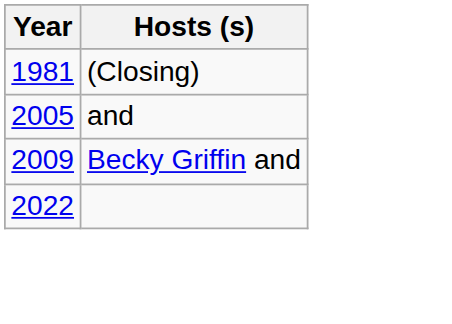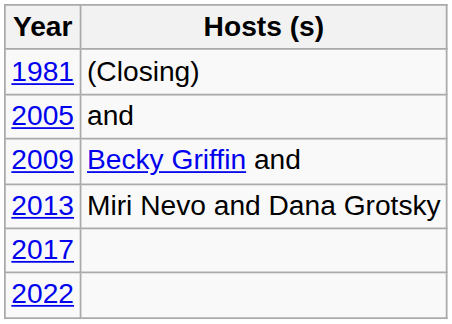+ row: 2013 | Miri Nevo and Dana Grotsky
+ row: 2017
